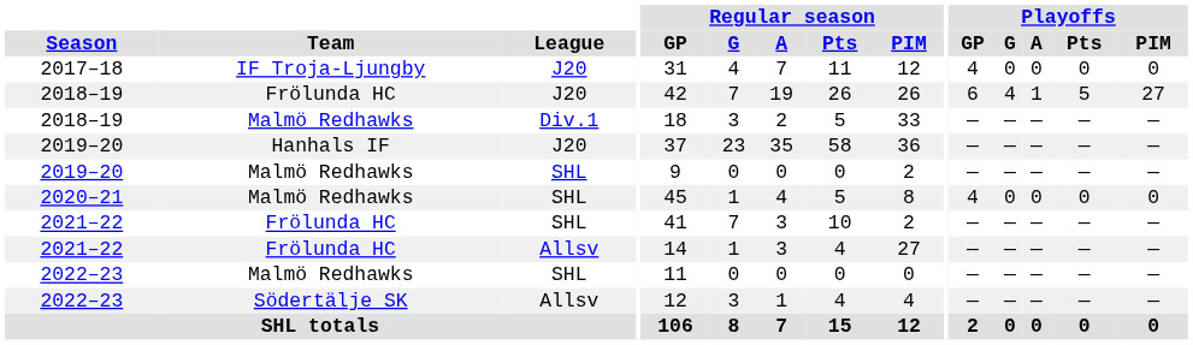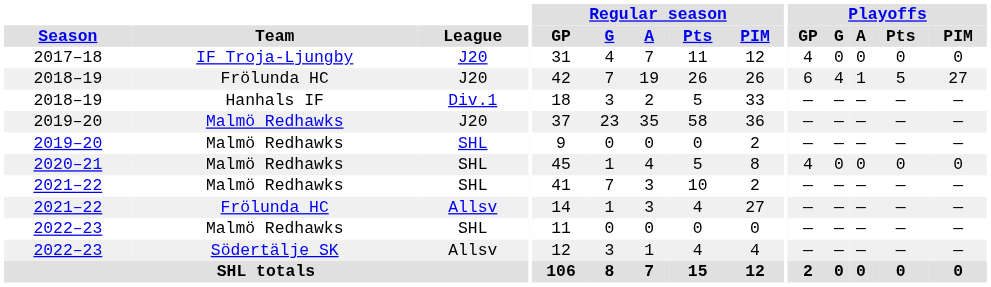2018–19 / Div.1 | Team: Malmö Redhawks -> Hanhals IF
2019–20 / J20 | Team: Hanhals IF -> Malmö Redhawks
2021–22 / SHL | Team: Frölunda HC -> Malmö Redhawks
